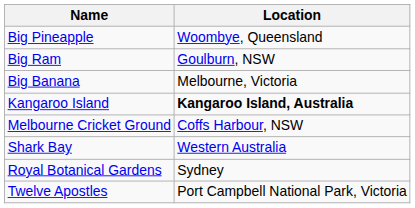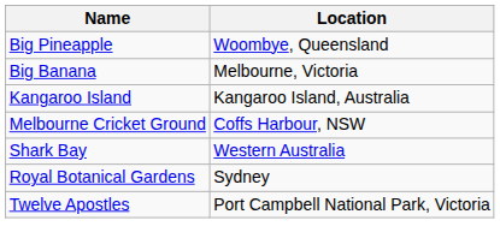- row: Big Ram | Goulburn, NSW
Kangaroo Island | Location: bold -> normal
